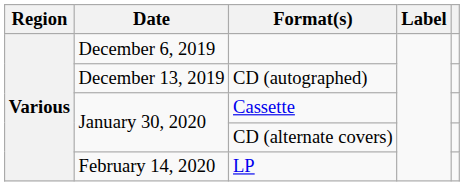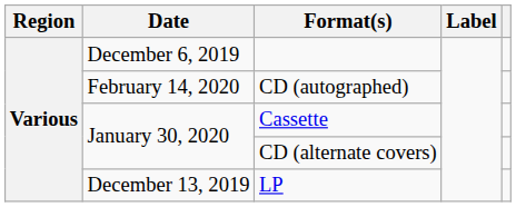CD (autographed) | Date: December 13, 2019 -> February 14, 2020
LP | Date: February 14, 2020 -> December 13, 2019
